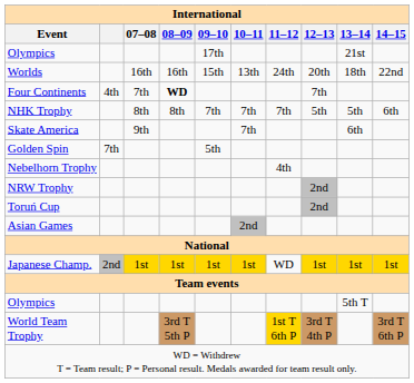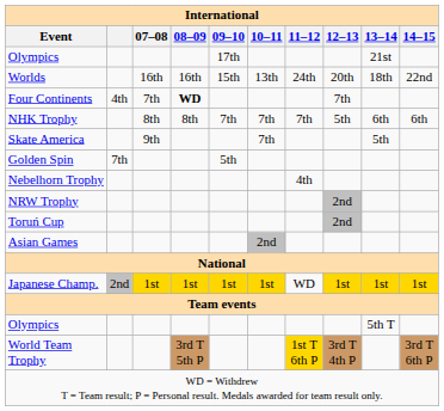NHK Trophy | 13–14: 5th -> 6th
Skate America | 13–14: 6th -> 5th
